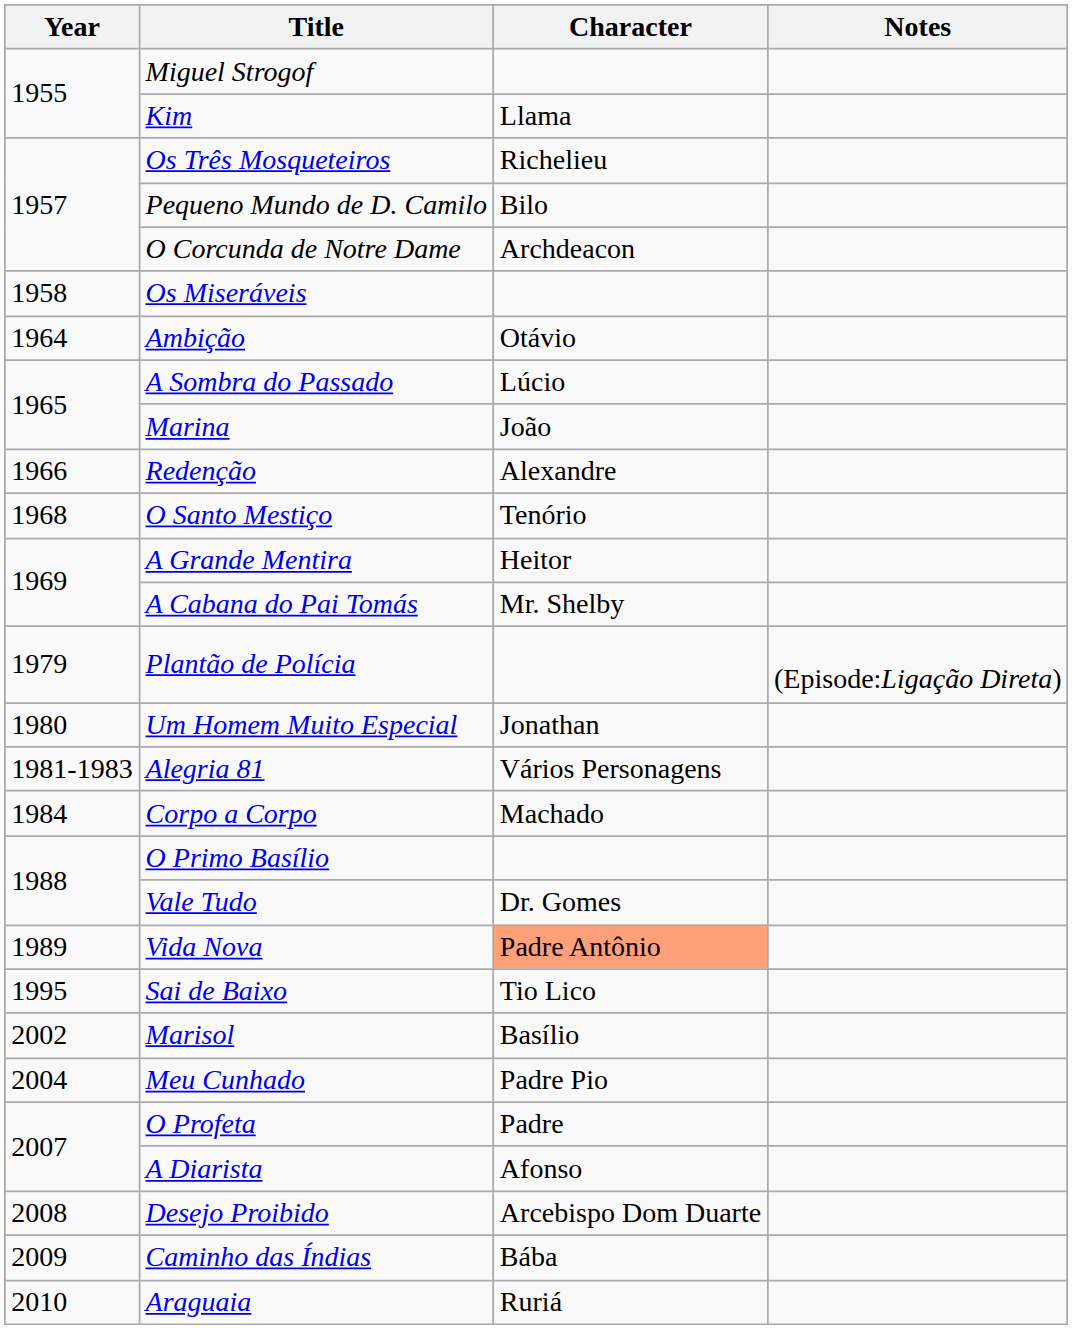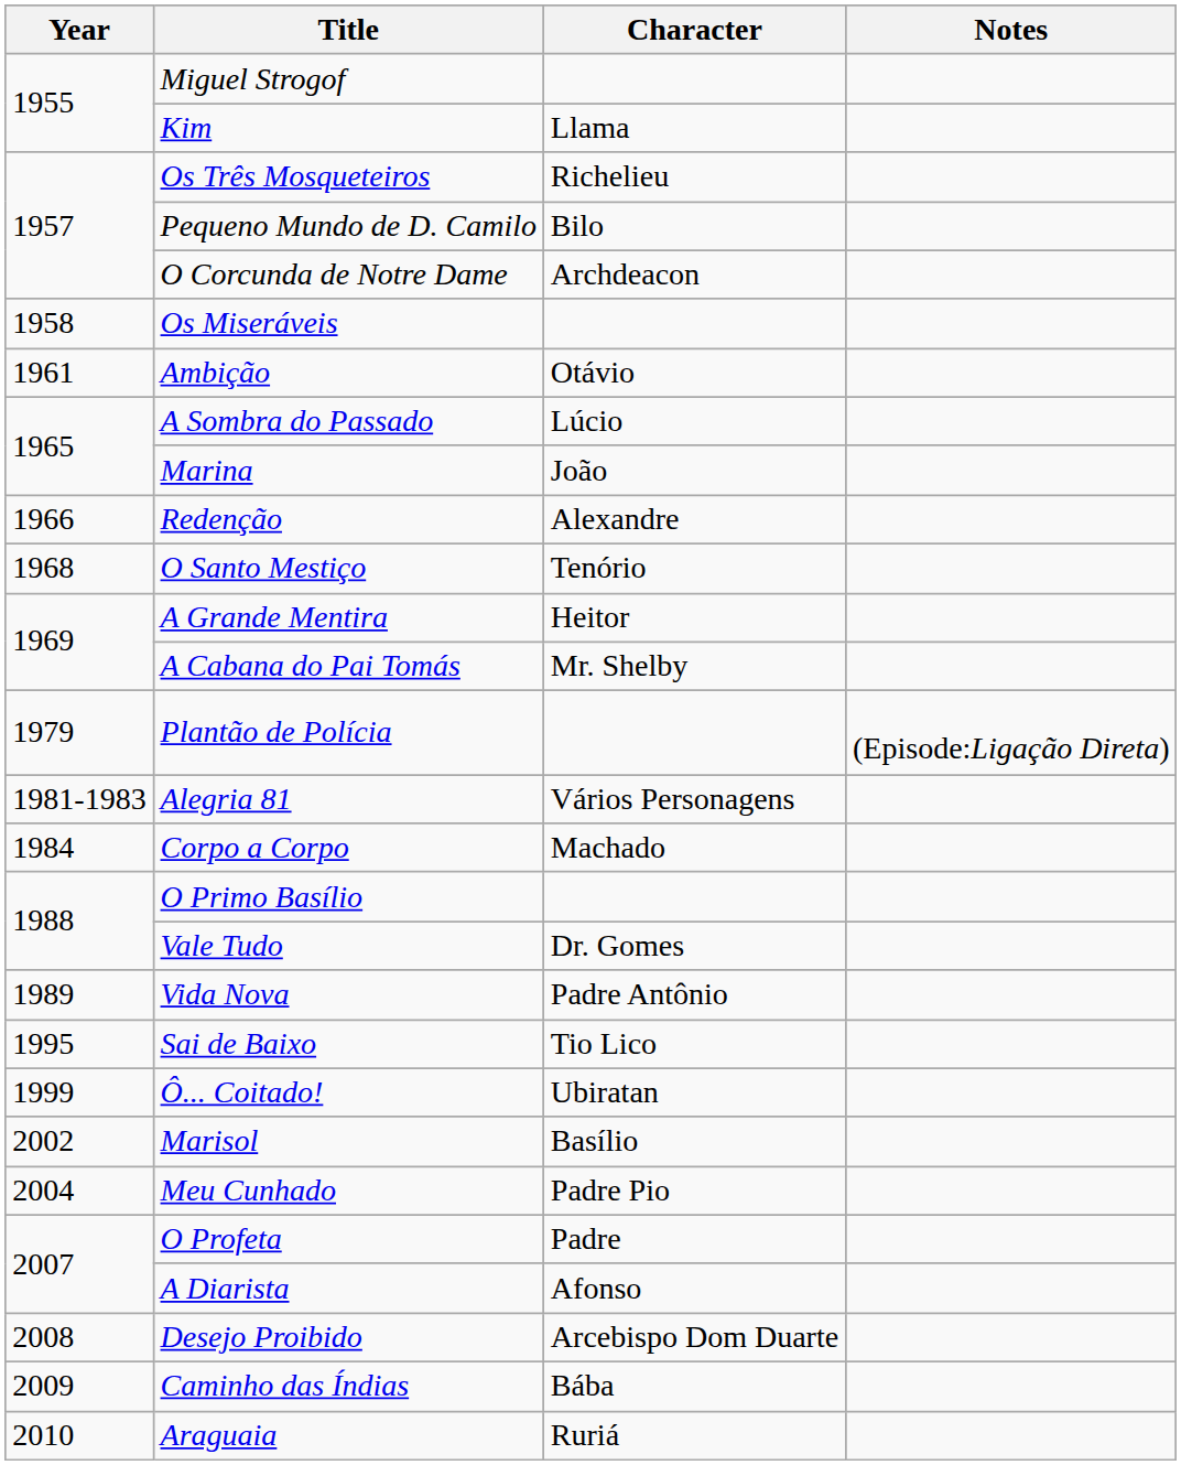Ambição | Year: 1964 -> 1961
- row: 1980 | Um Homem Muito Especial | Jonathan
Vida Nova | Character: lightsalmon background -> no background
+ row: 1999 | Ô... Coitado! | Ubiratan
